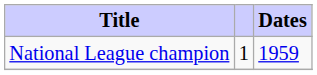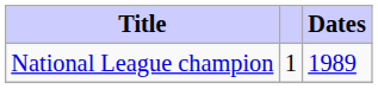National League champion | Dates: 1959 -> 1989
